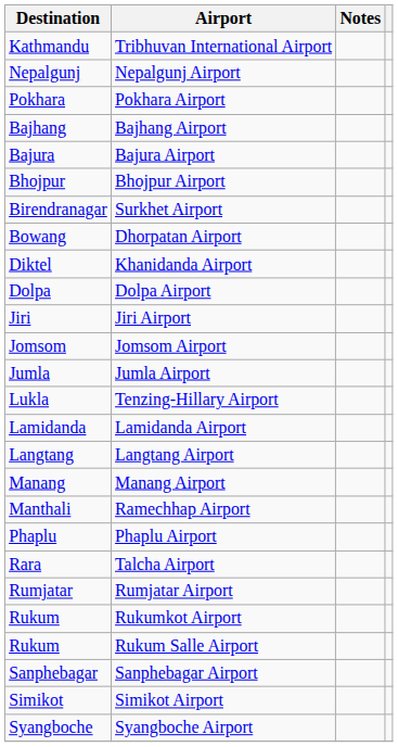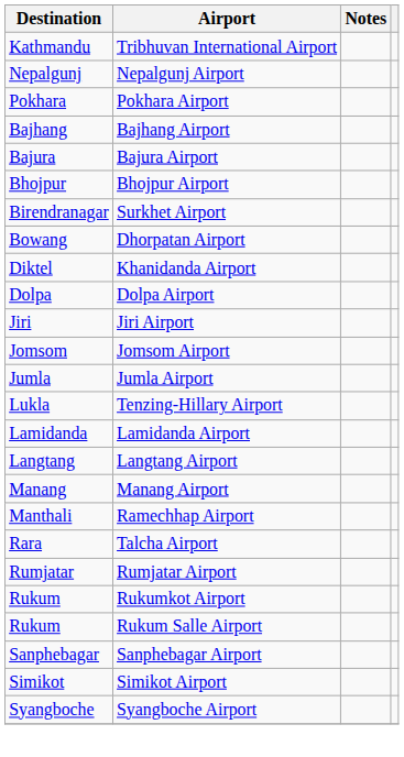- row: Phaplu | Phaplu Airport
